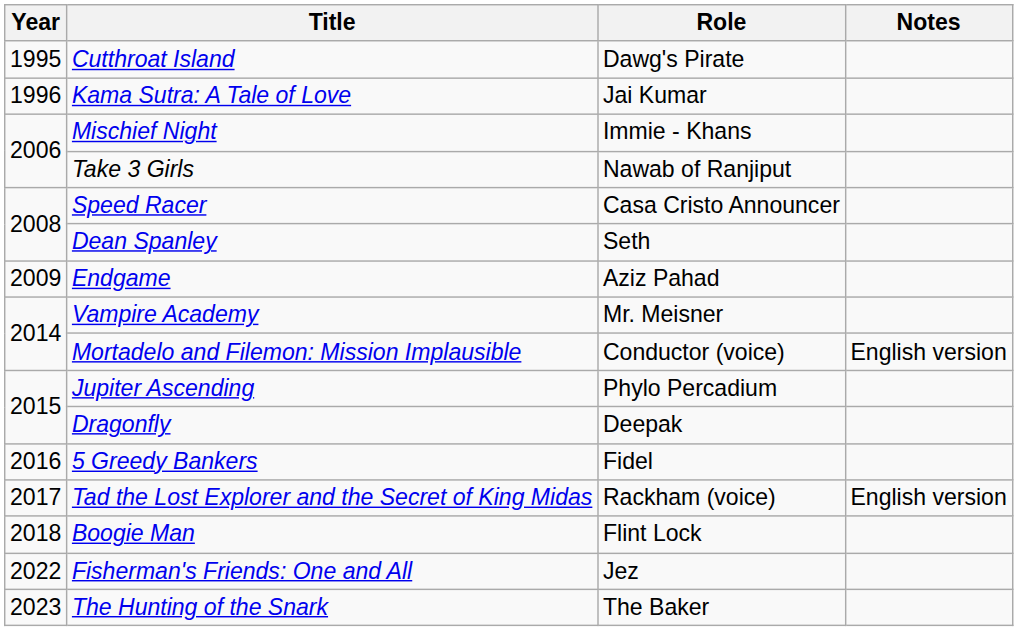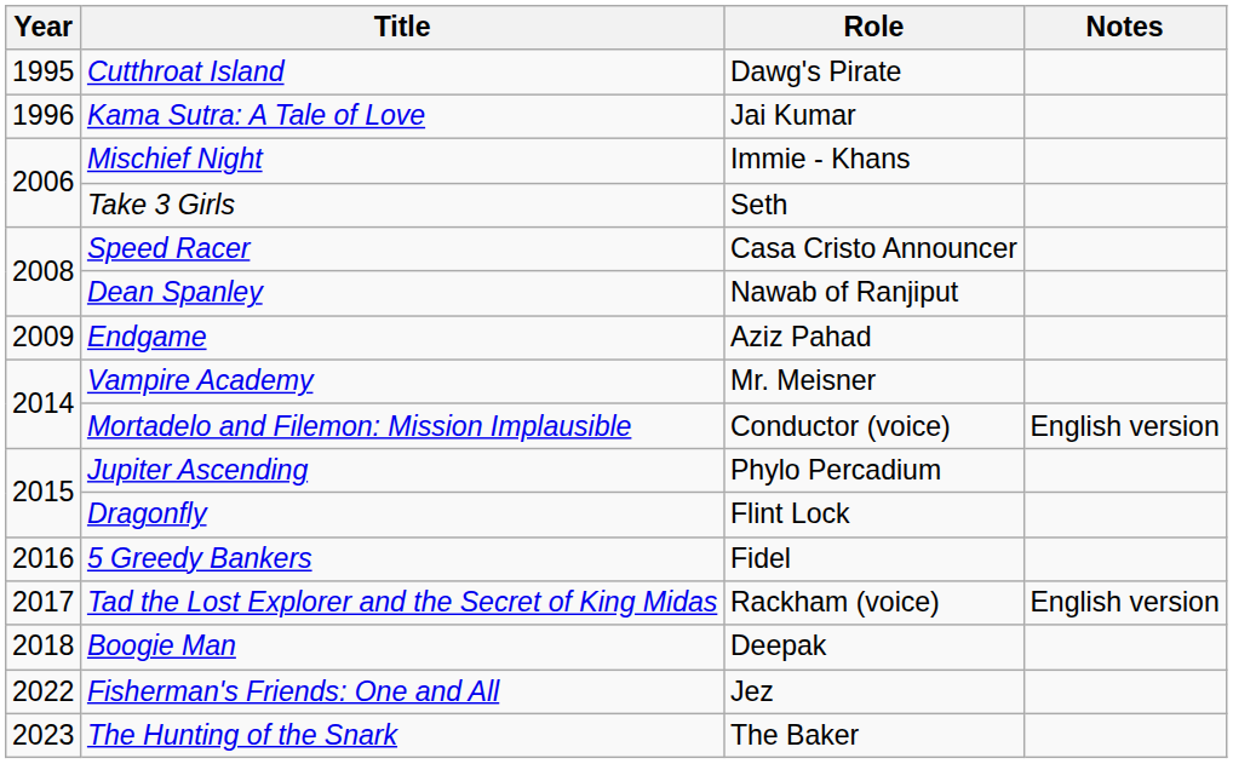Take 3 Girls | Role: Nawab of Ranjiput -> Seth
Dean Spanley | Role: Seth -> Nawab of Ranjiput
Dragonfly | Role: Deepak -> Flint Lock
Boogie Man | Role: Flint Lock -> Deepak
